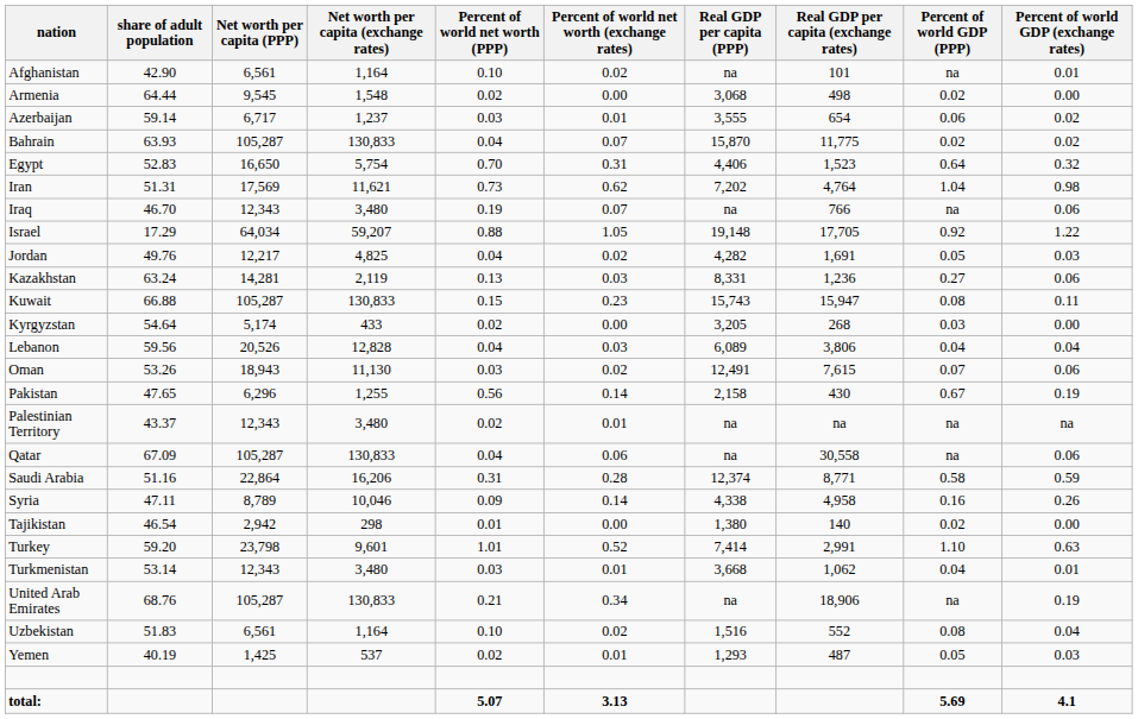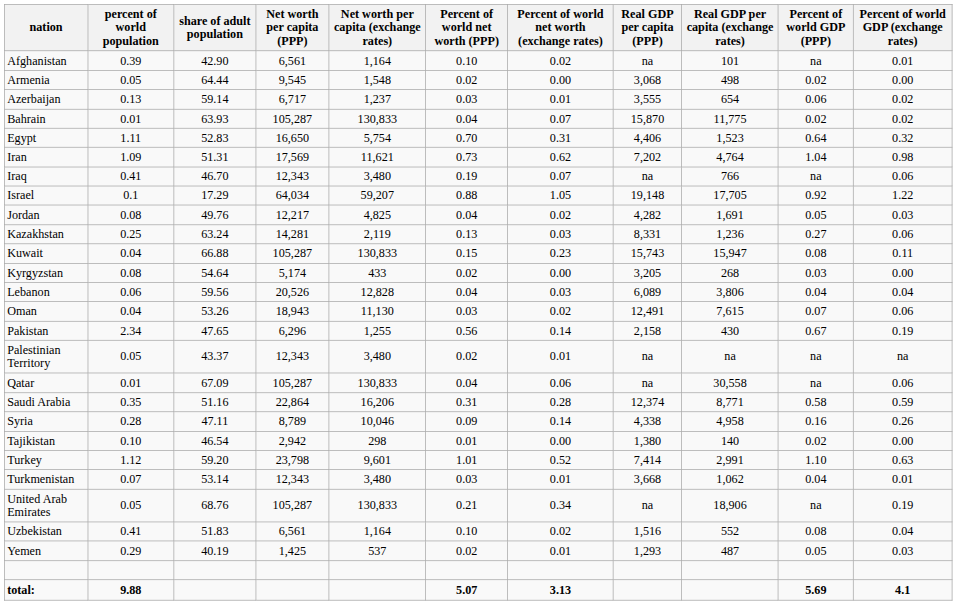+ column: percent of world population | 0.39 | 0.05 | 0.13 | 0.01 | 1.11 | 1.09 | 0.41 | 0.1 | 0.08 | 0.25 | 0.04 | 0.08 | 0.06 | 0.04 | 2.34 | 0.05 | 0.01 | 0.35 | 0.28 | 0.10 | 1.12 | 0.07 | 0.05 | 0.41 | 0.29 | 9.88
